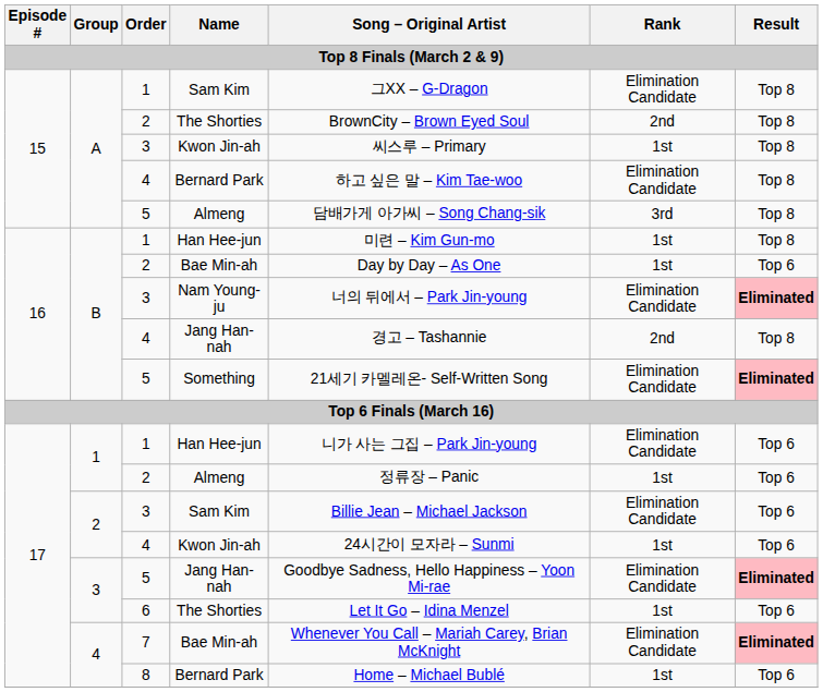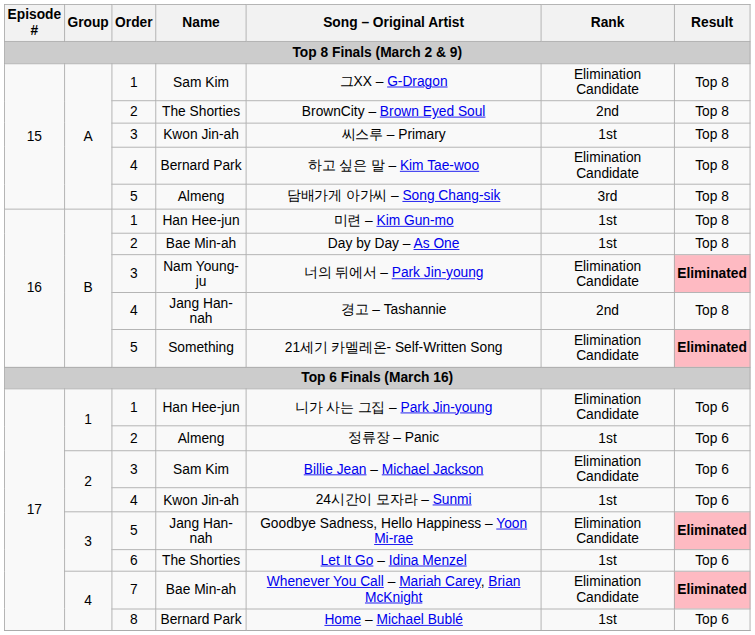B / Bae Min-ah | Result: Top 6 -> Top 8
